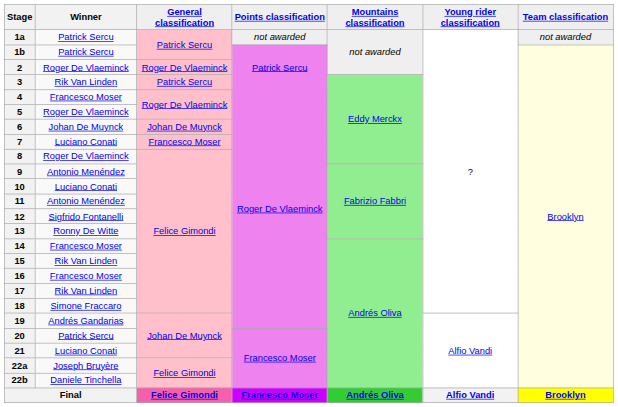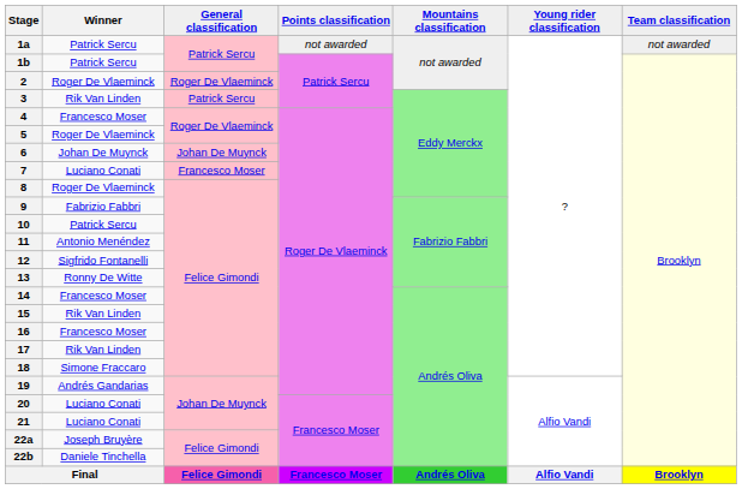9 | Winner: Antonio Menéndez -> Fabrizio Fabbri
10 | Winner: Luciano Conati -> Patrick Sercu
20 | Winner: Patrick Sercu -> Luciano Conati
